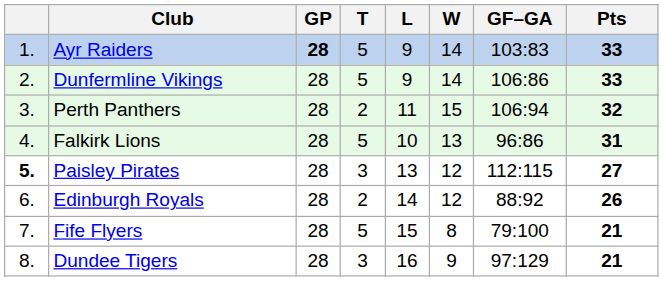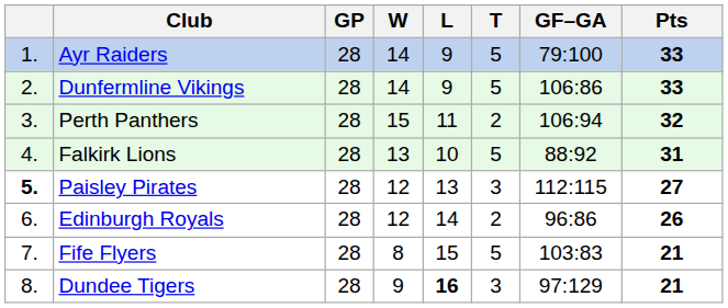columns swapped: W <-> T
Ayr Raiders | GP: bold -> normal
Ayr Raiders | GF–GA: 103:83 -> 79:100
Falkirk Lions | GF–GA: 96:86 -> 88:92
Edinburgh Royals | GF–GA: 88:92 -> 96:86
Fife Flyers | GF–GA: 79:100 -> 103:83
Dundee Tigers | L: normal -> bold
